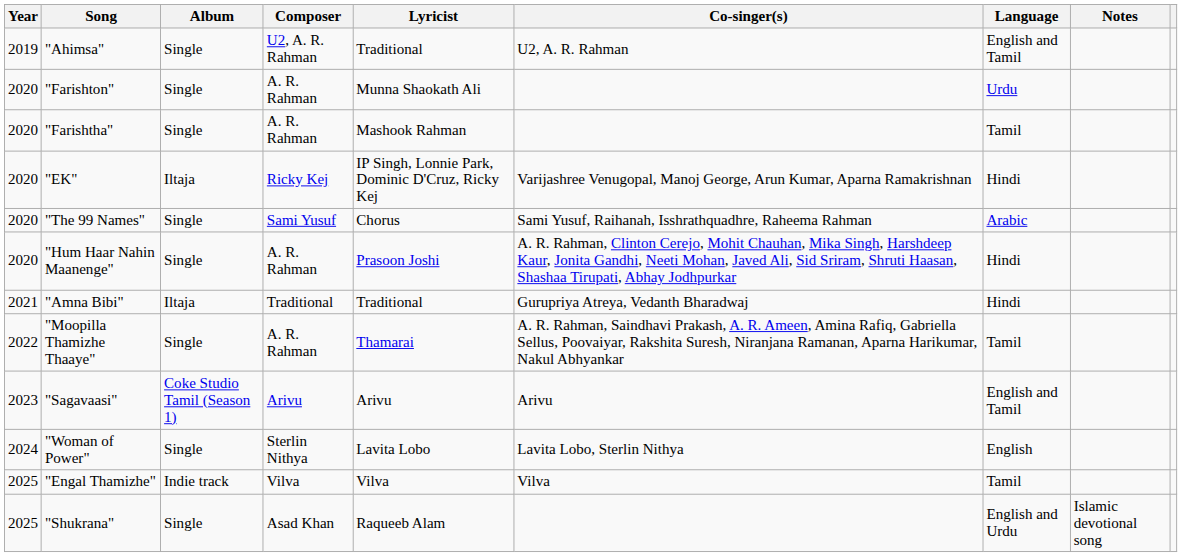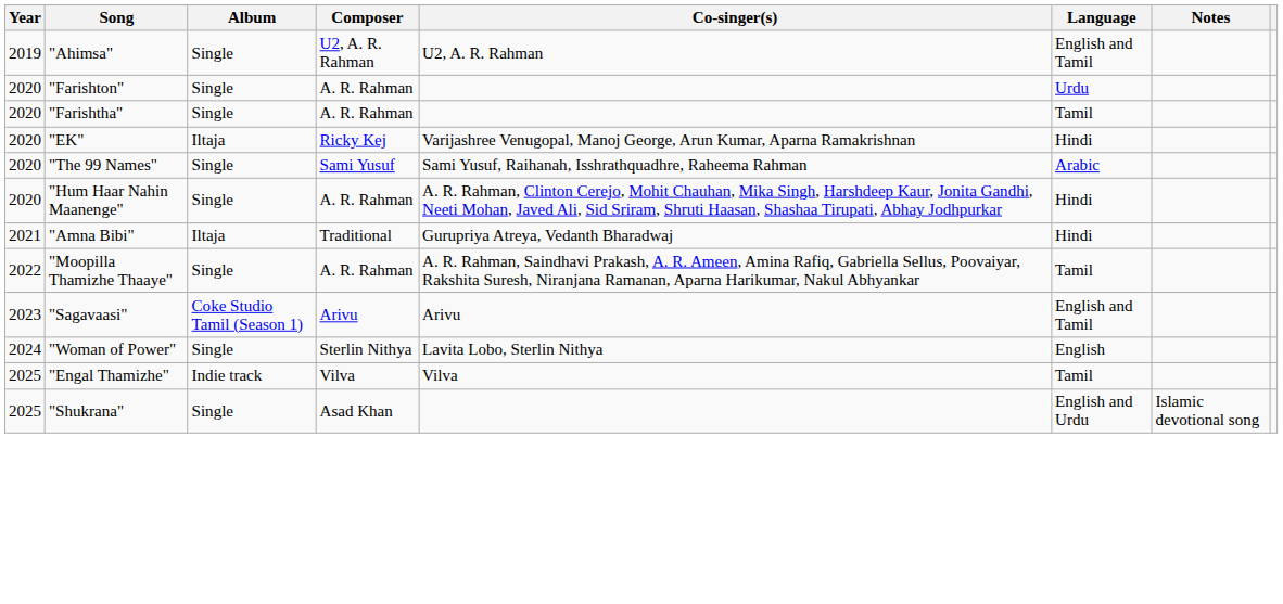- column: Lyricist | Traditional | Munna Shaokath Ali | Mashook Rahman | IP Singh, Lonnie Park, Dominic D'Cruz, Ricky Kej | Chorus | Prasoon Joshi | Traditional | Thamarai | Arivu | Lavita Lobo | Vilva | Raqueeb Alam
